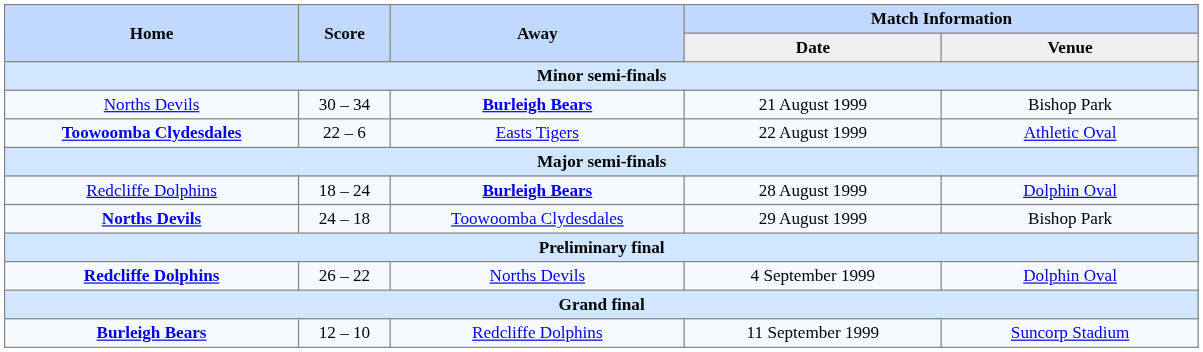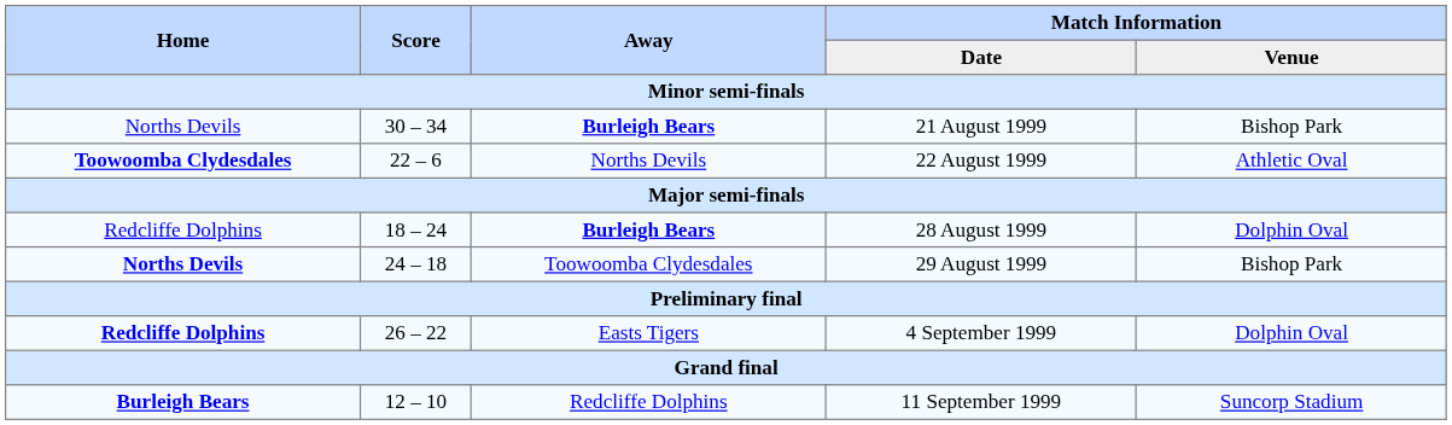22 August 1999 | Away: Easts Tigers -> Norths Devils
4 September 1999 | Away: Norths Devils -> Easts Tigers
